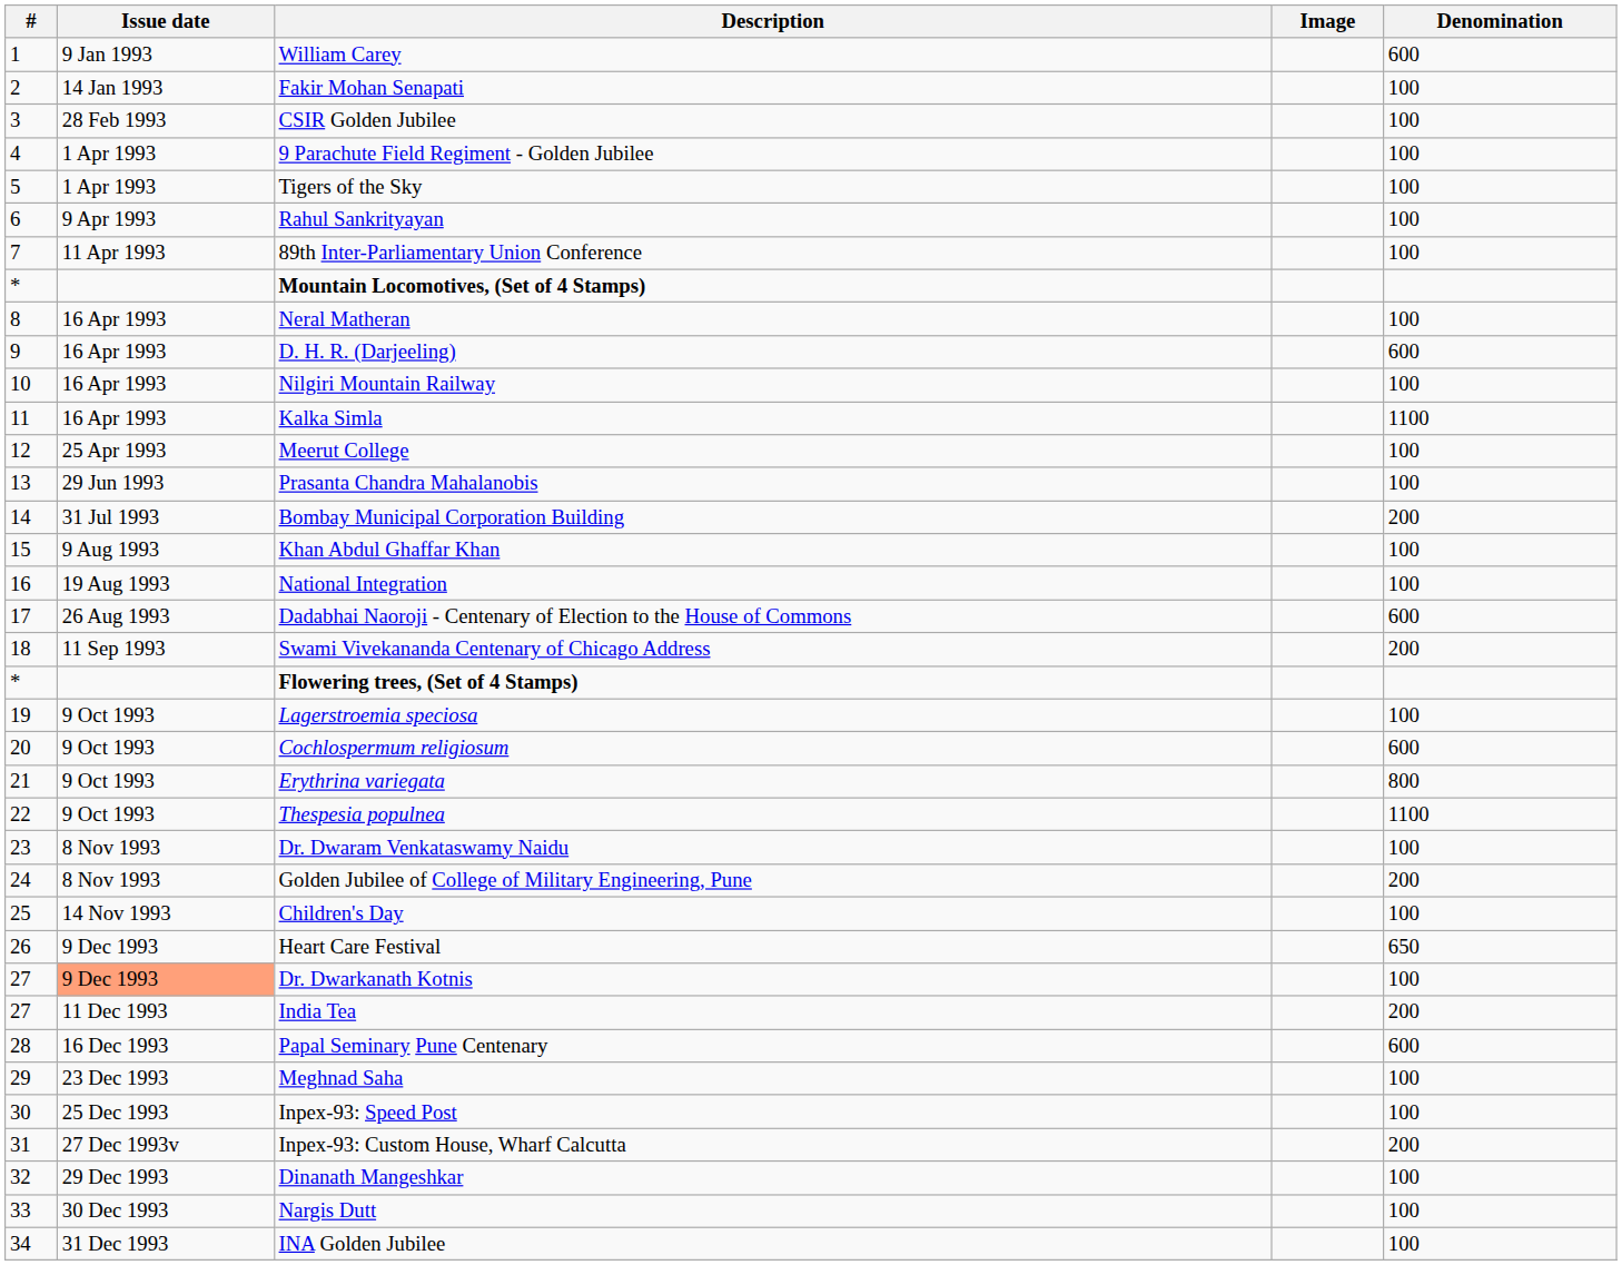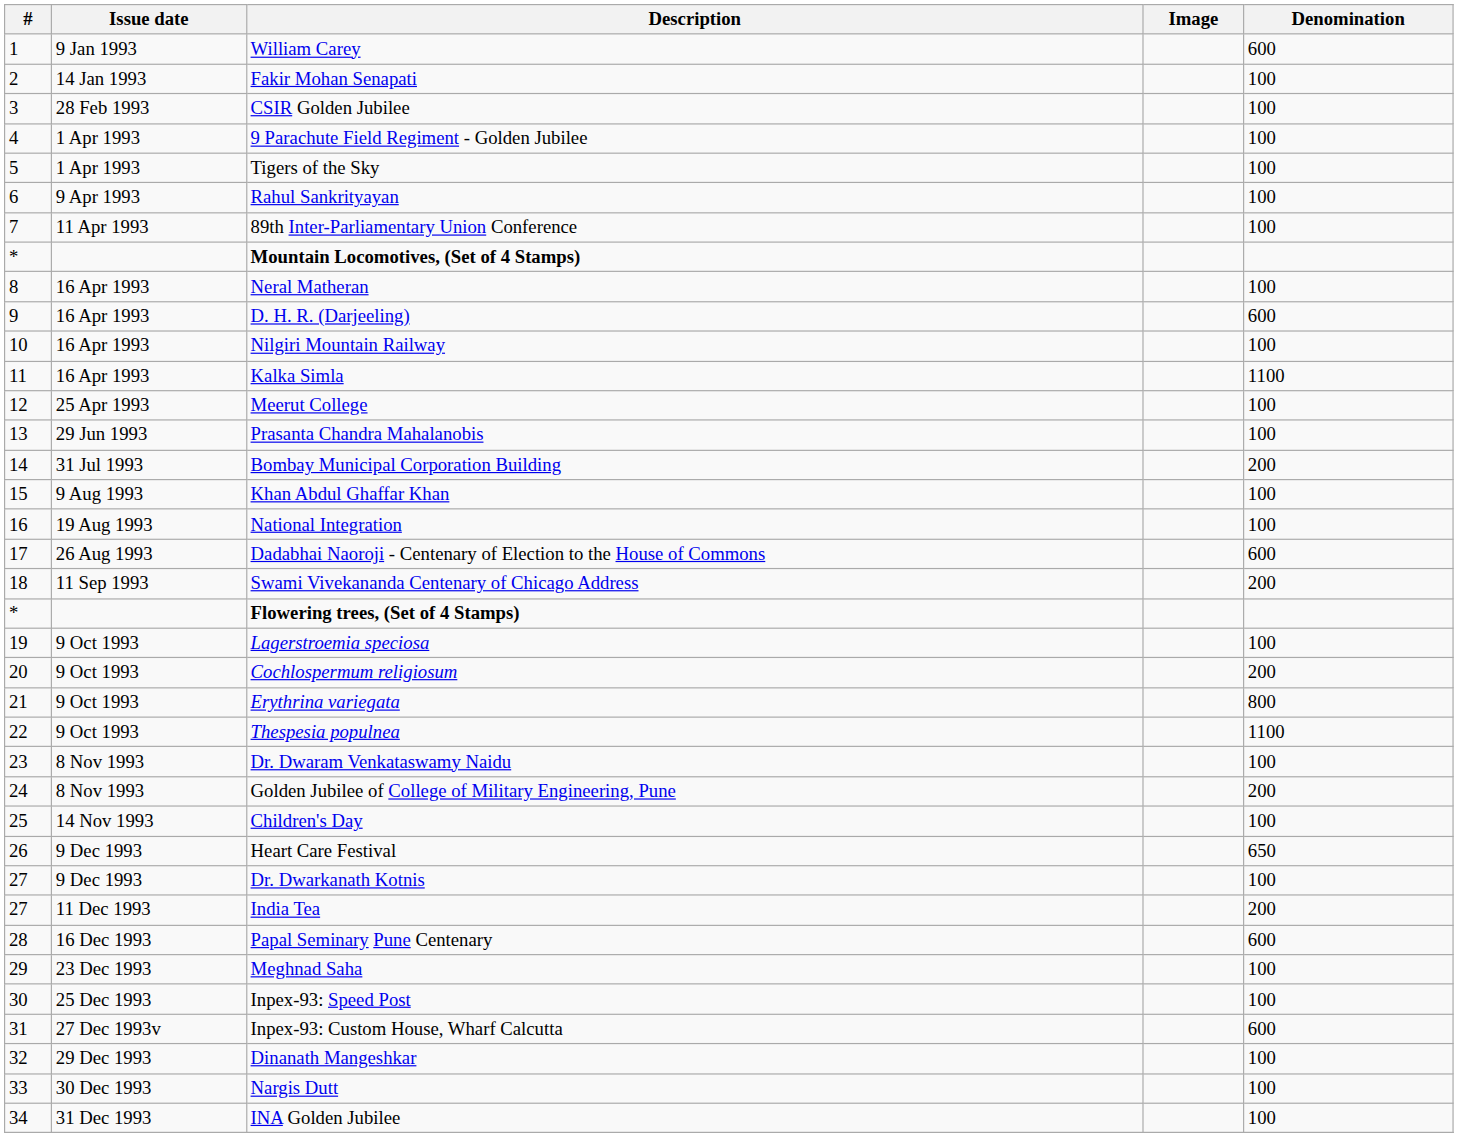Cochlospermum religiosum | Denomination: 600 -> 200
Dr. Dwarkanath Kotnis | Issue date: lightsalmon background -> no background
Inpex-93: Custom House, Wharf Calcutta | Denomination: 200 -> 600
